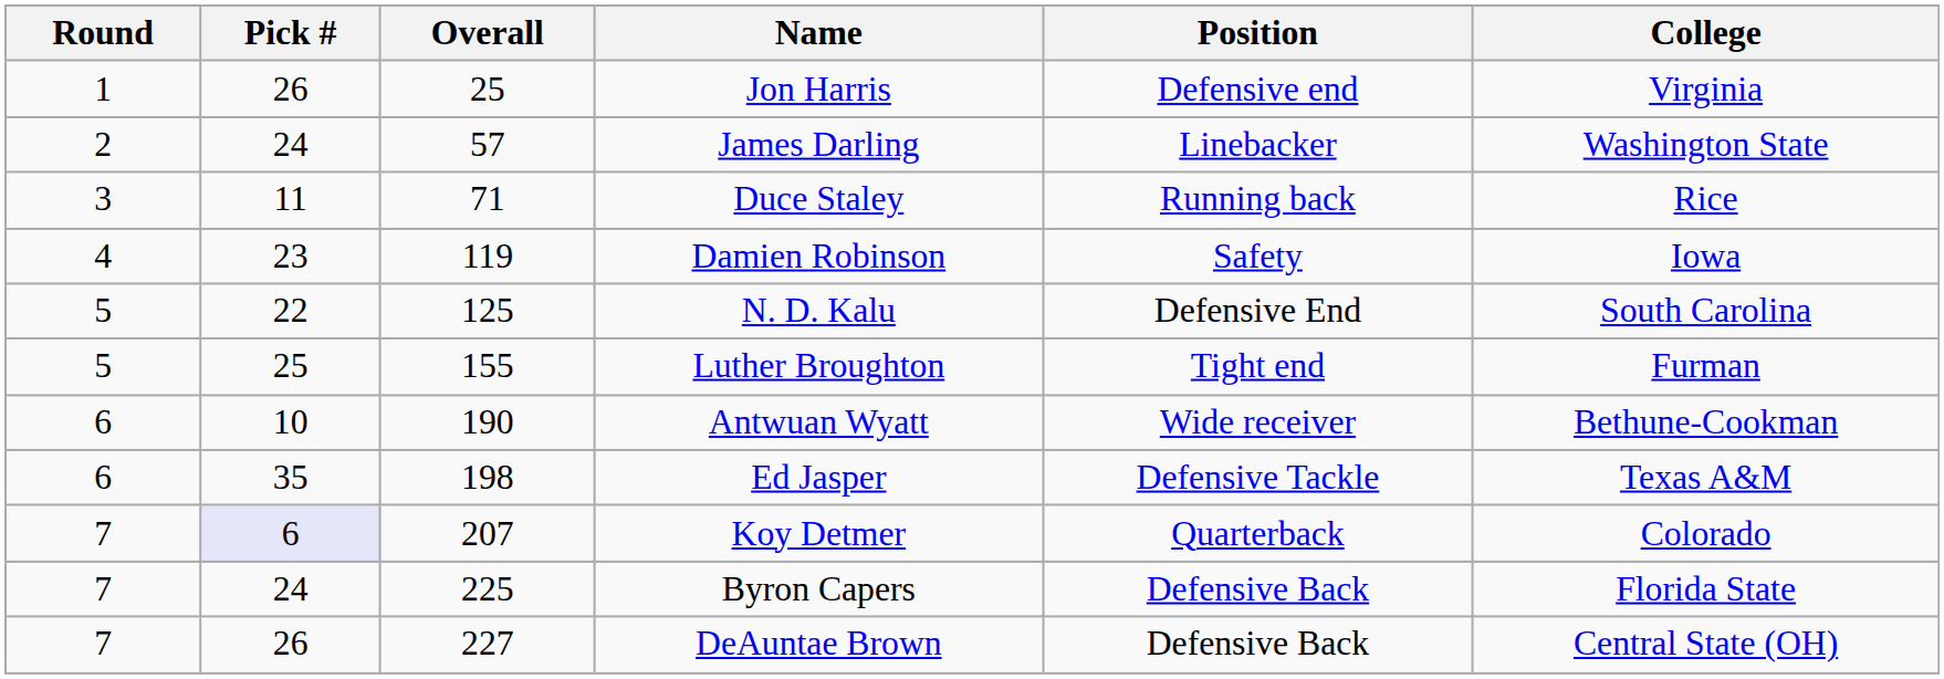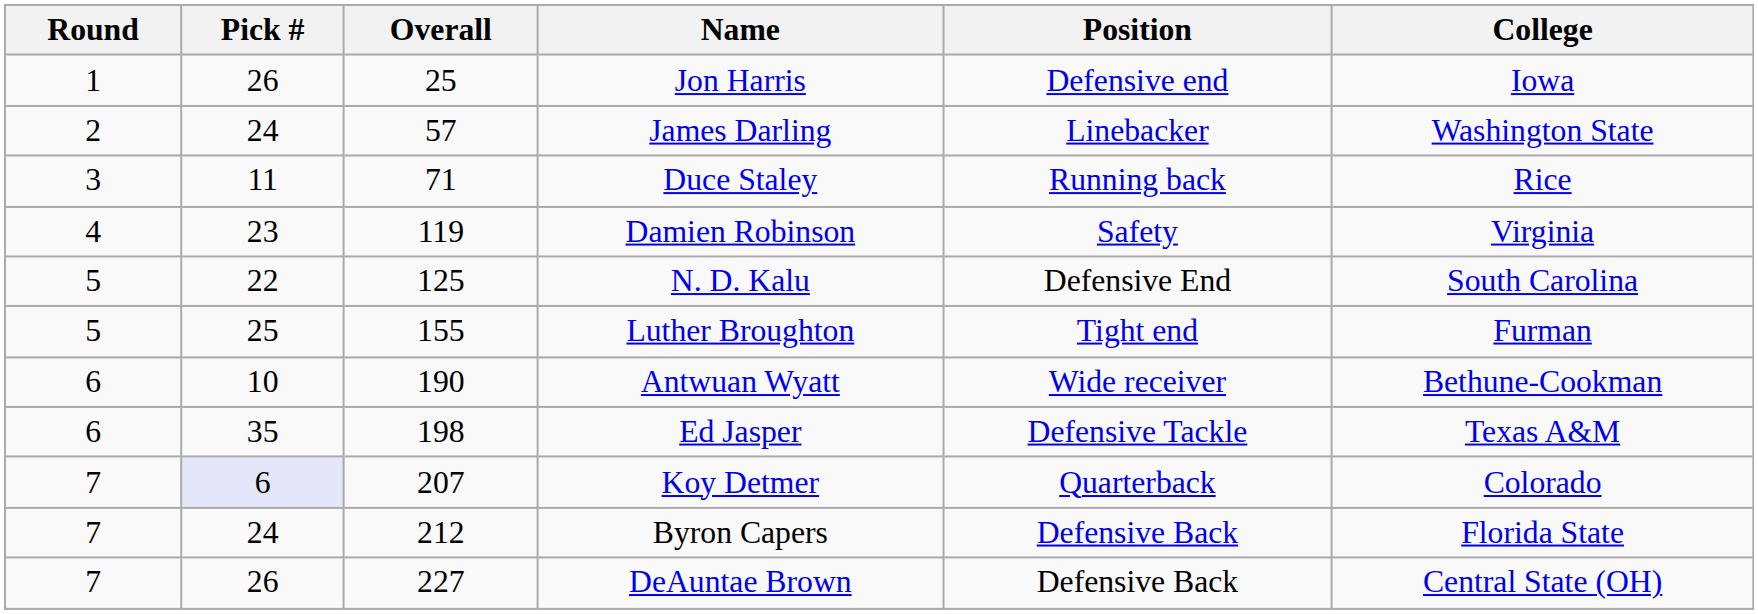Jon Harris | College: Virginia -> Iowa
Damien Robinson | College: Iowa -> Virginia
Byron Capers | Overall: 225 -> 212
